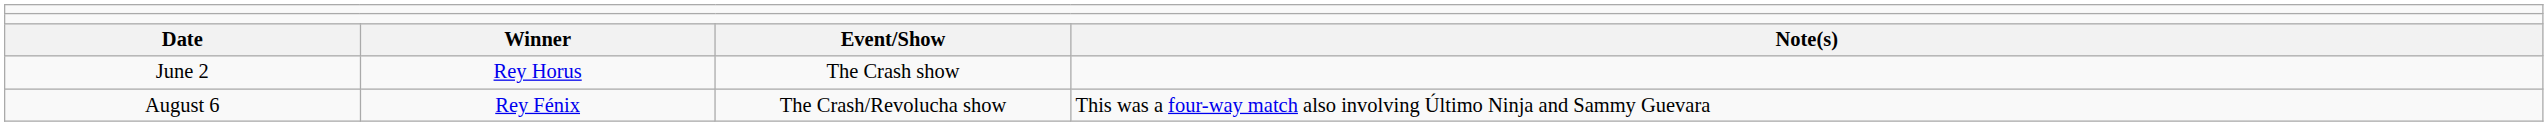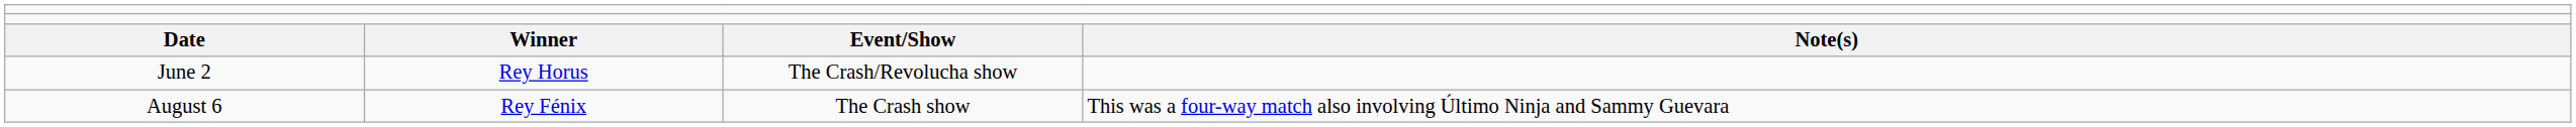June 2 | column 3: The Crash show -> The Crash/Revolucha show
August 6 | column 3: The Crash/Revolucha show -> The Crash show
